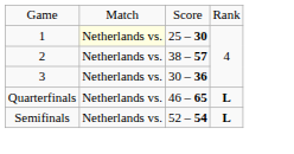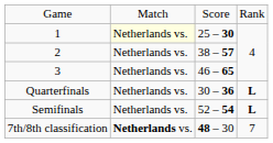3 | column 3: 30 – 36 -> 46 – 65
Quarterfinals | column 3: 46 – 65 -> 30 – 36
+ row: 7th/8th classification | Netherlands vs. | 48 – 30 | 7
